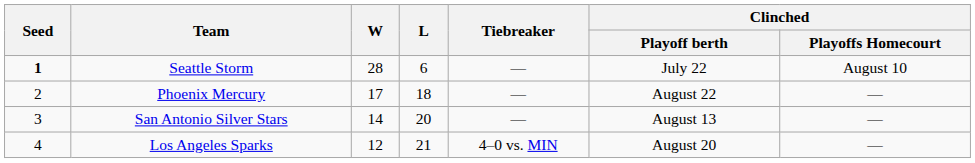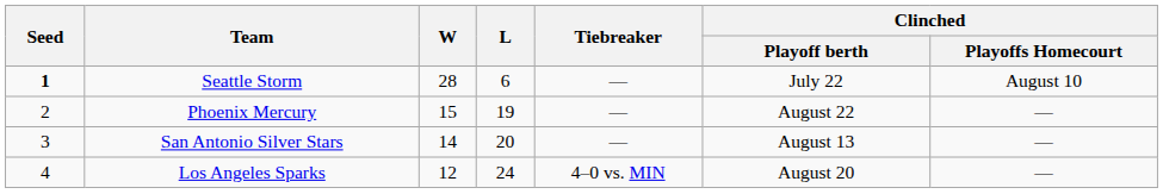Phoenix Mercury | W: 17 -> 15
Phoenix Mercury | L: 18 -> 19
Los Angeles Sparks | L: 21 -> 24
